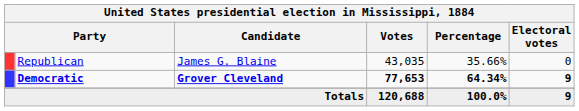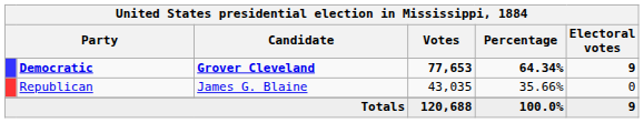rows swapped: Democratic <-> Republican
